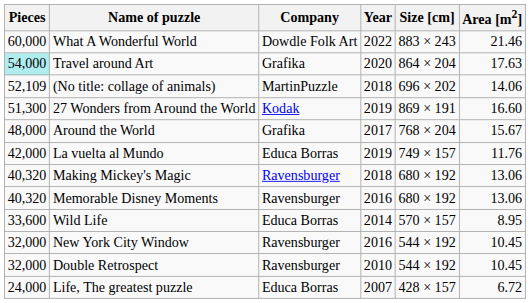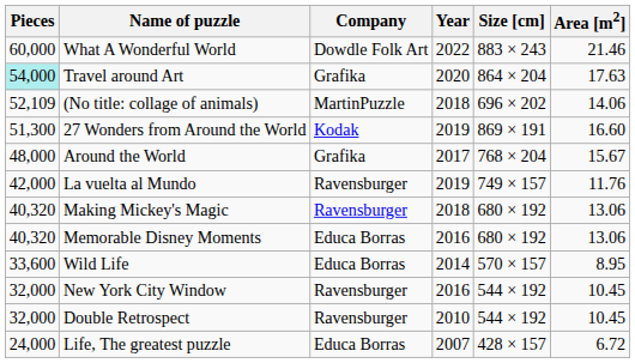La vuelta al Mundo | Company: Educa Borras -> Ravensburger
Memorable Disney Moments | Company: Ravensburger -> Educa Borras
